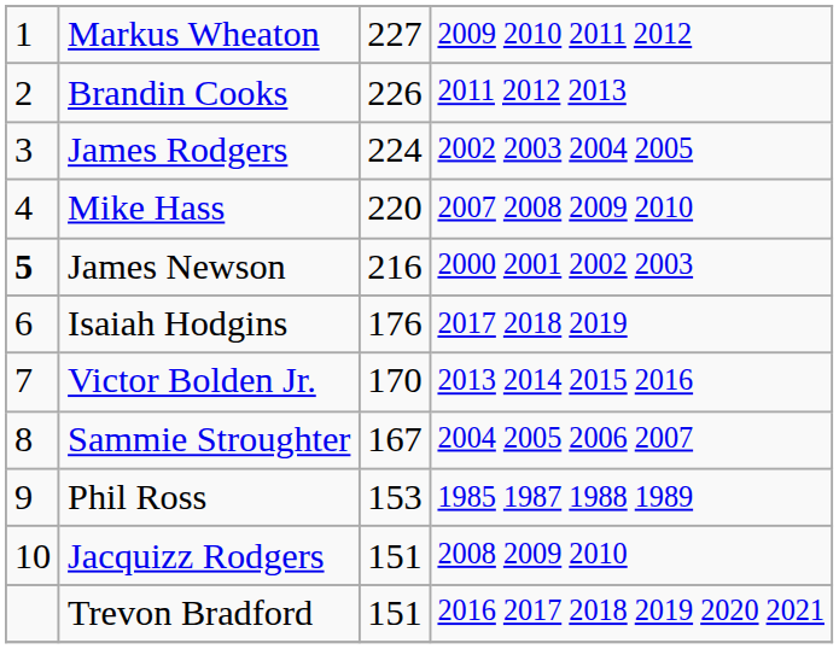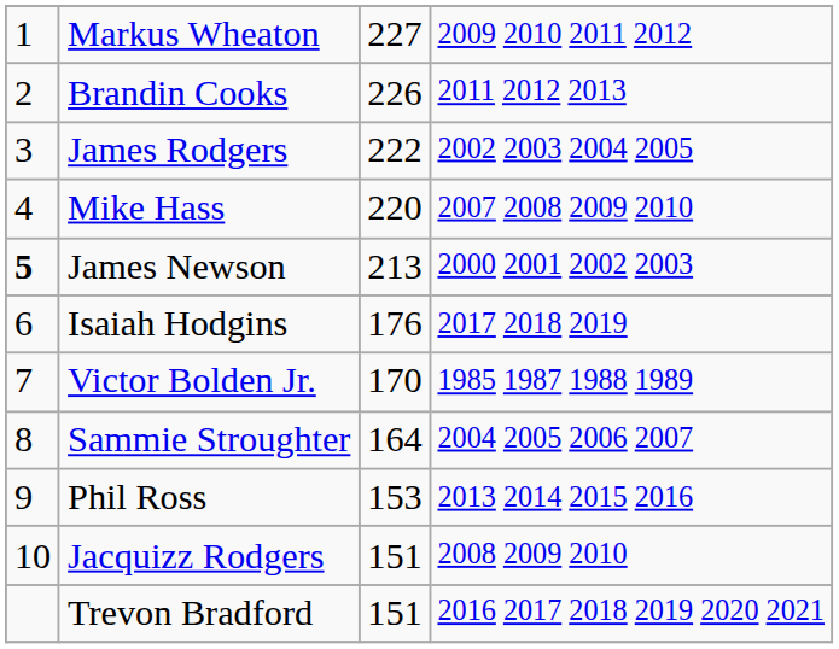James Rodgers | column 3: 224 -> 222
James Newson | column 3: 216 -> 213
Victor Bolden Jr. | column 4: 2013 2014 2015 2016 -> 1985 1987 1988 1989
Sammie Stroughter | column 3: 167 -> 164
Phil Ross | column 4: 1985 1987 1988 1989 -> 2013 2014 2015 2016
